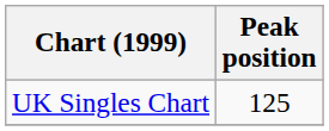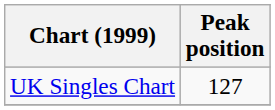UK Singles Chart | Peak position: 125 -> 127
